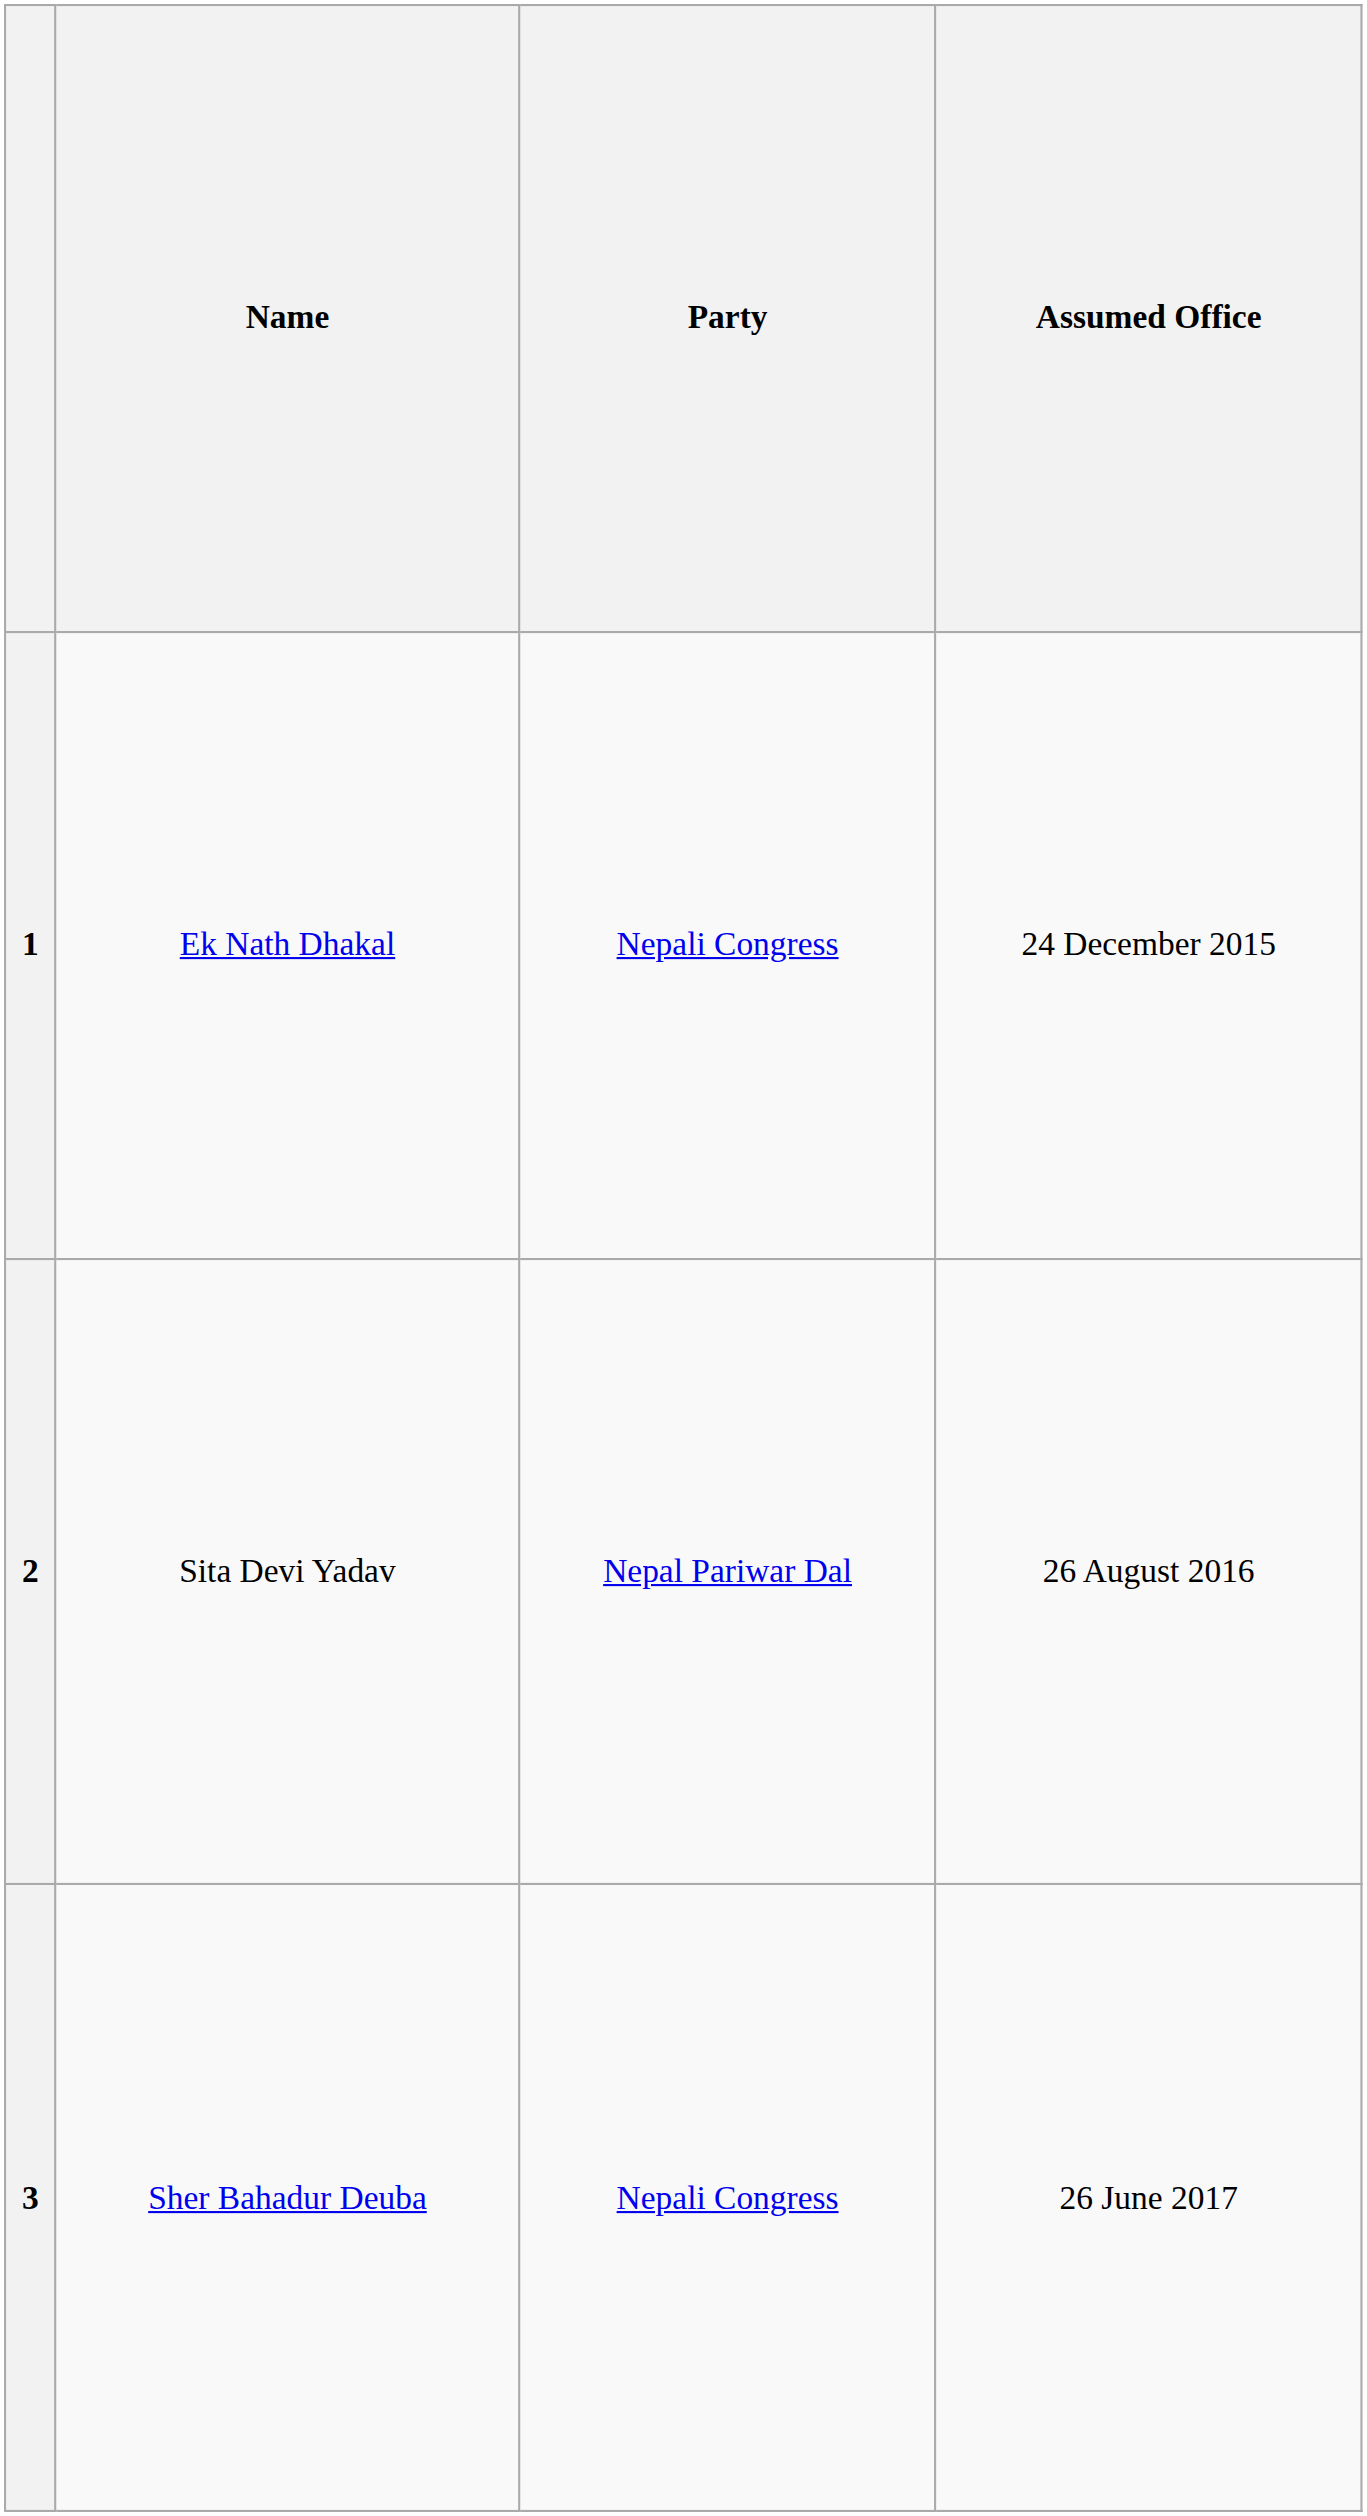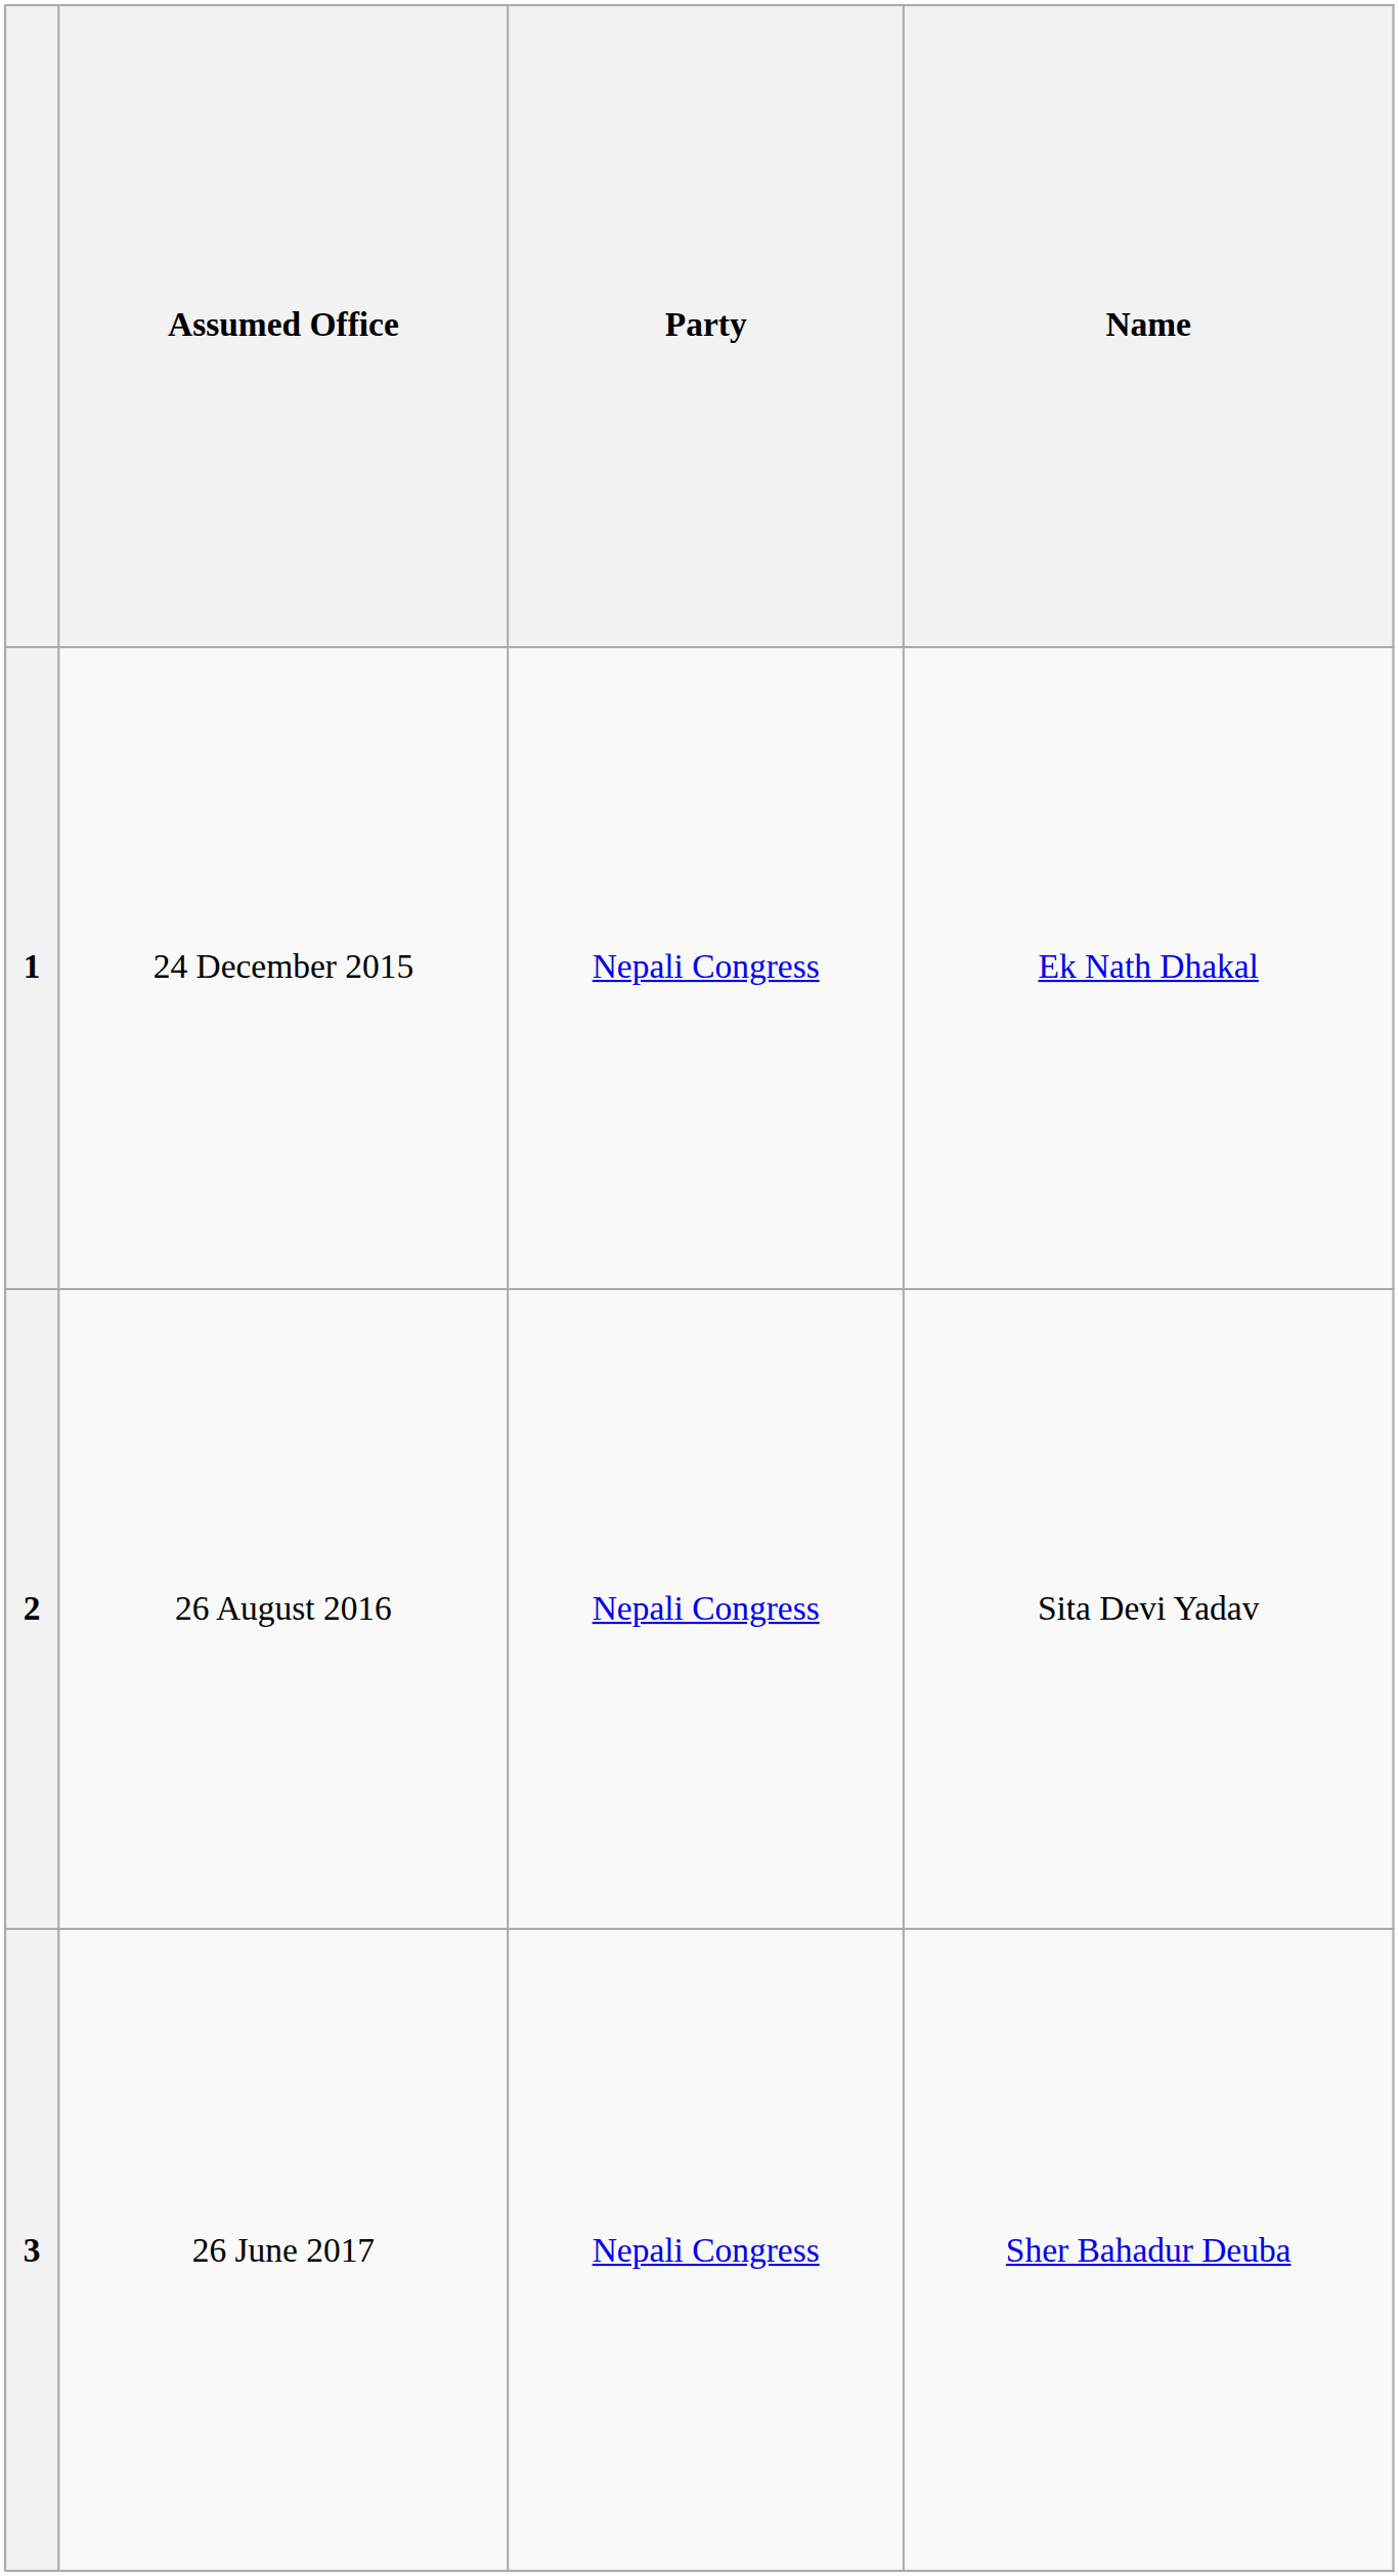columns swapped: Name <-> Assumed Office
2 | Party: Nepal Pariwar Dal -> Nepali Congress
